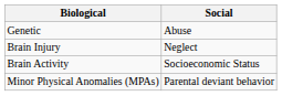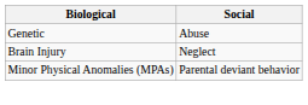- row: Brain Activity | Socioeconomic Status
